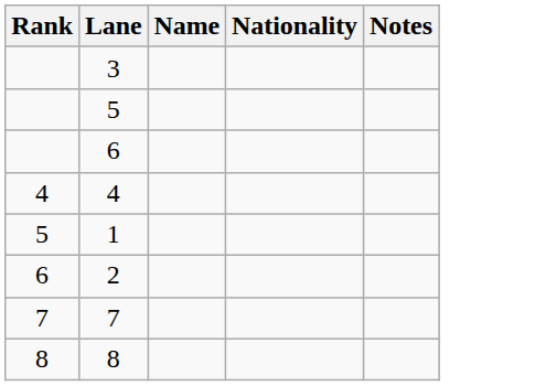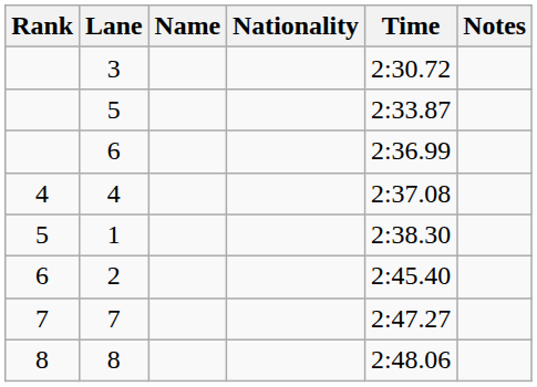+ column: Time | 2:30.72 | 2:33.87 | 2:36.99 | 2:37.08 | 2:38.30 | 2:45.40 | 2:47.27 | 2:48.06
